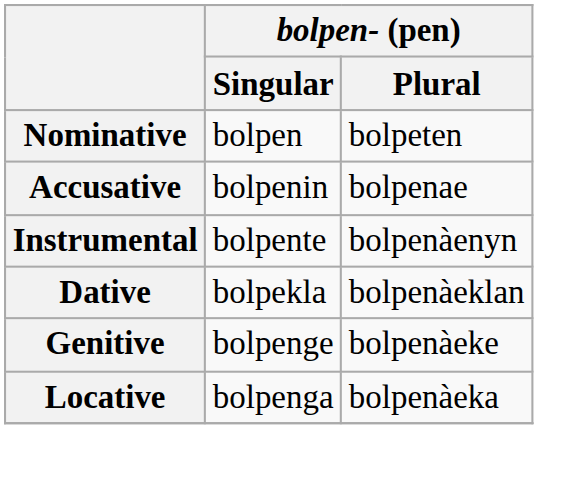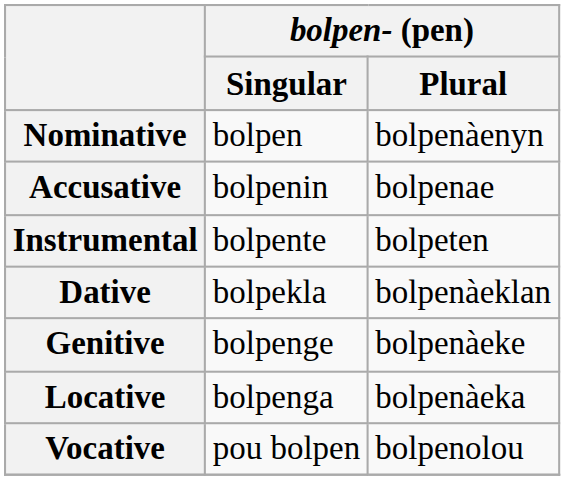Nominative | bolpen- (pen) / Plural: bolpeten -> bolpenàenyn
Instrumental | bolpen- (pen) / Plural: bolpenàenyn -> bolpeten
+ row: Vocative | pou bolpen | bolpenolou
